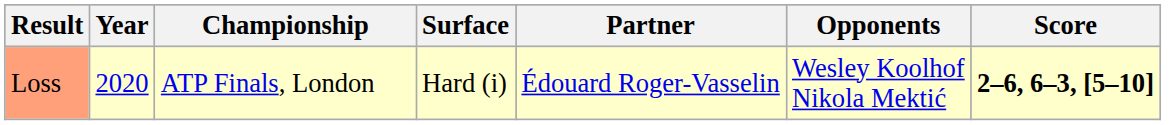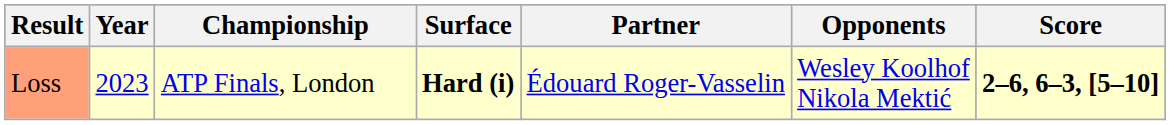Loss | Year: 2020 -> 2023
Loss | Surface: normal -> bold
